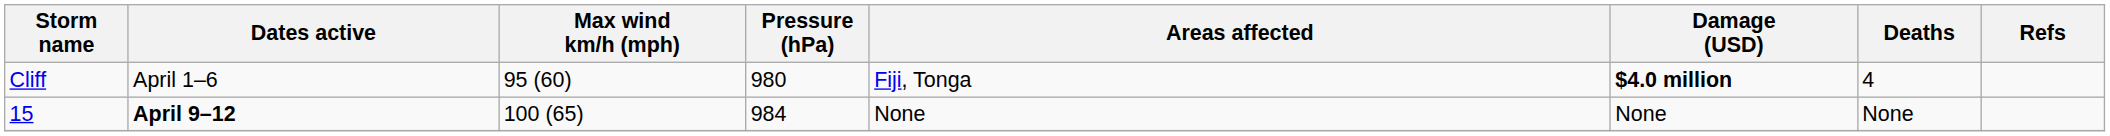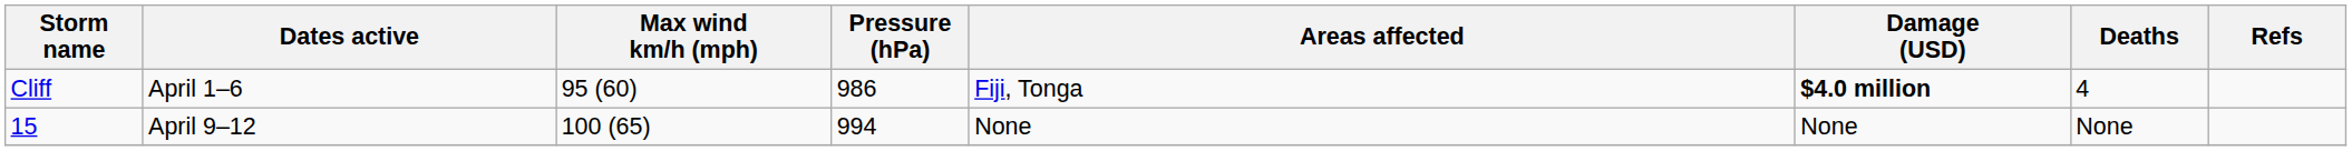Cliff | Pressure (hPa): 980 -> 986
15 | Dates active: bold -> normal
15 | Pressure (hPa): 984 -> 994
